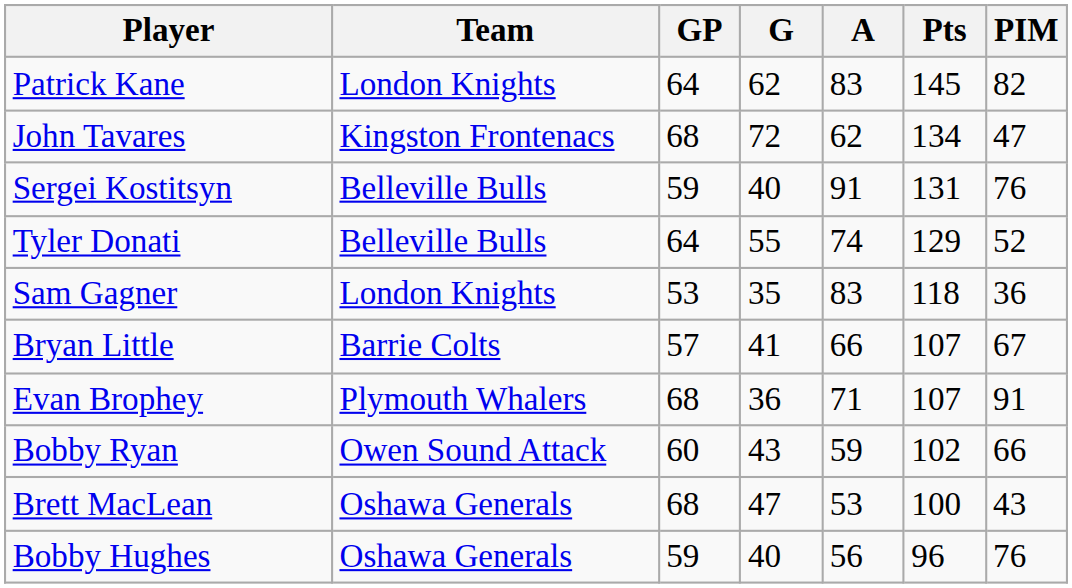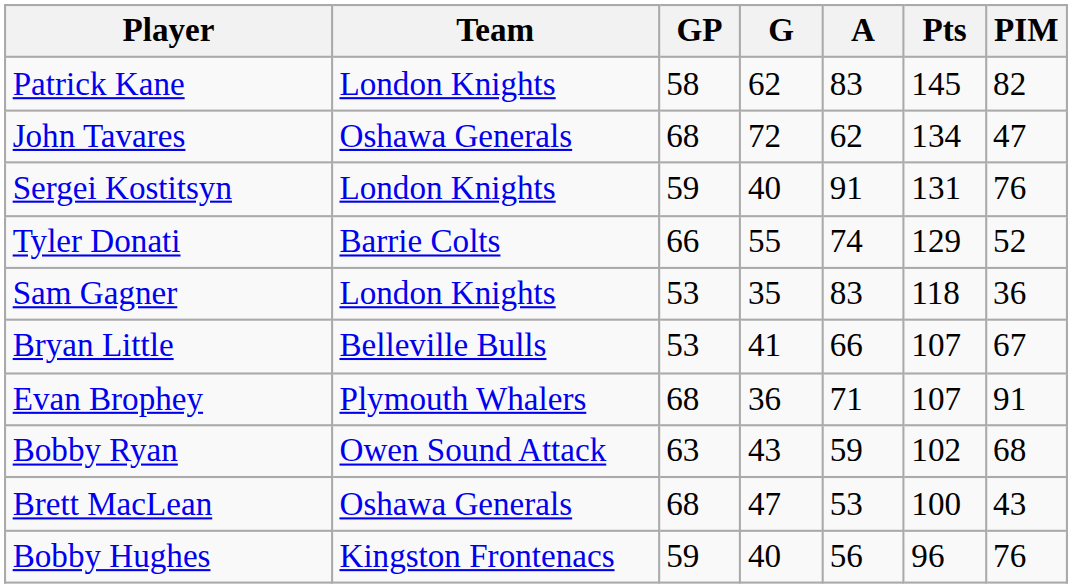Patrick Kane | GP: 64 -> 58
John Tavares | Team: Kingston Frontenacs -> Oshawa Generals
Sergei Kostitsyn | Team: Belleville Bulls -> London Knights
Tyler Donati | Team: Belleville Bulls -> Barrie Colts
Tyler Donati | GP: 64 -> 66
Bryan Little | Team: Barrie Colts -> Belleville Bulls
Bryan Little | GP: 57 -> 53
Bobby Ryan | GP: 60 -> 63
Bobby Ryan | PIM: 66 -> 68
Bobby Hughes | Team: Oshawa Generals -> Kingston Frontenacs
